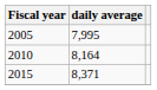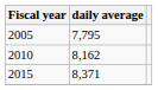2005 | daily average: 7,995 -> 7,795
2010 | daily average: 8,164 -> 8,162
